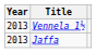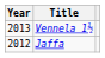Jaffa | Year: 2013 -> 2012
